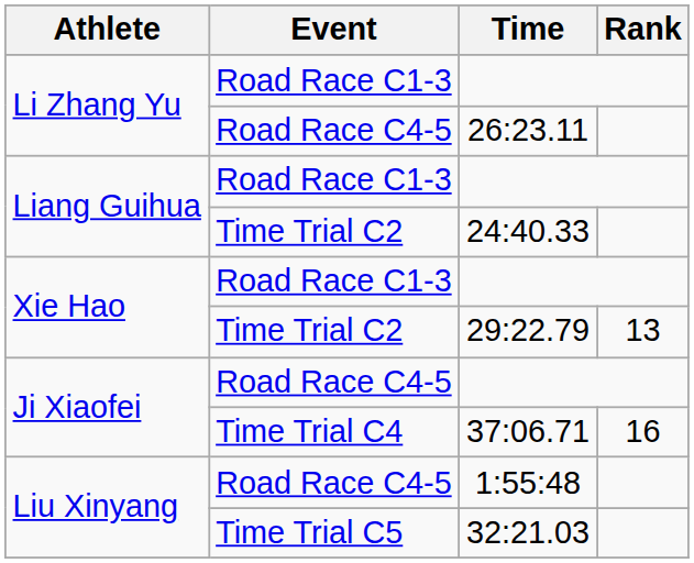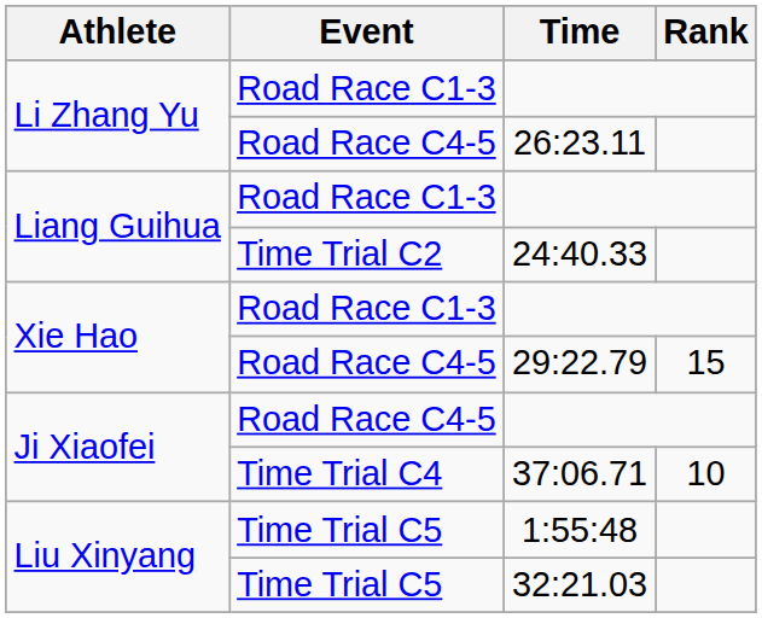29:22.79 | Event: Time Trial C2 -> Road Race C4-5
29:22.79 | Rank: 13 -> 15
37:06.71 | Rank: 16 -> 10
1:55:48 | Event: Road Race C4-5 -> Time Trial C5
